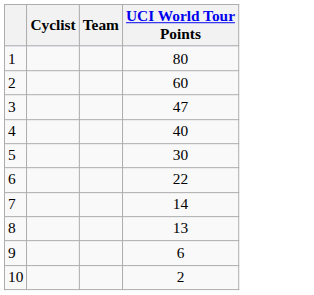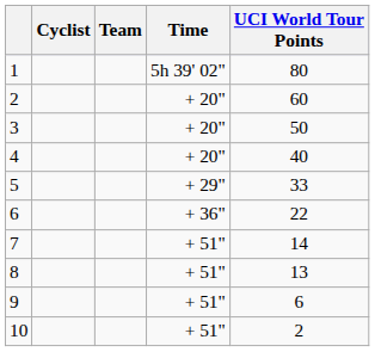+ column: Time | 5h 39' 02" | + 20" | + 20" | + 20" | + 29" | + 36" | + 51" | + 51" | + 51" | + 51"
3 | UCI World Tour Points: 47 -> 50
5 | UCI World Tour Points: 30 -> 33
